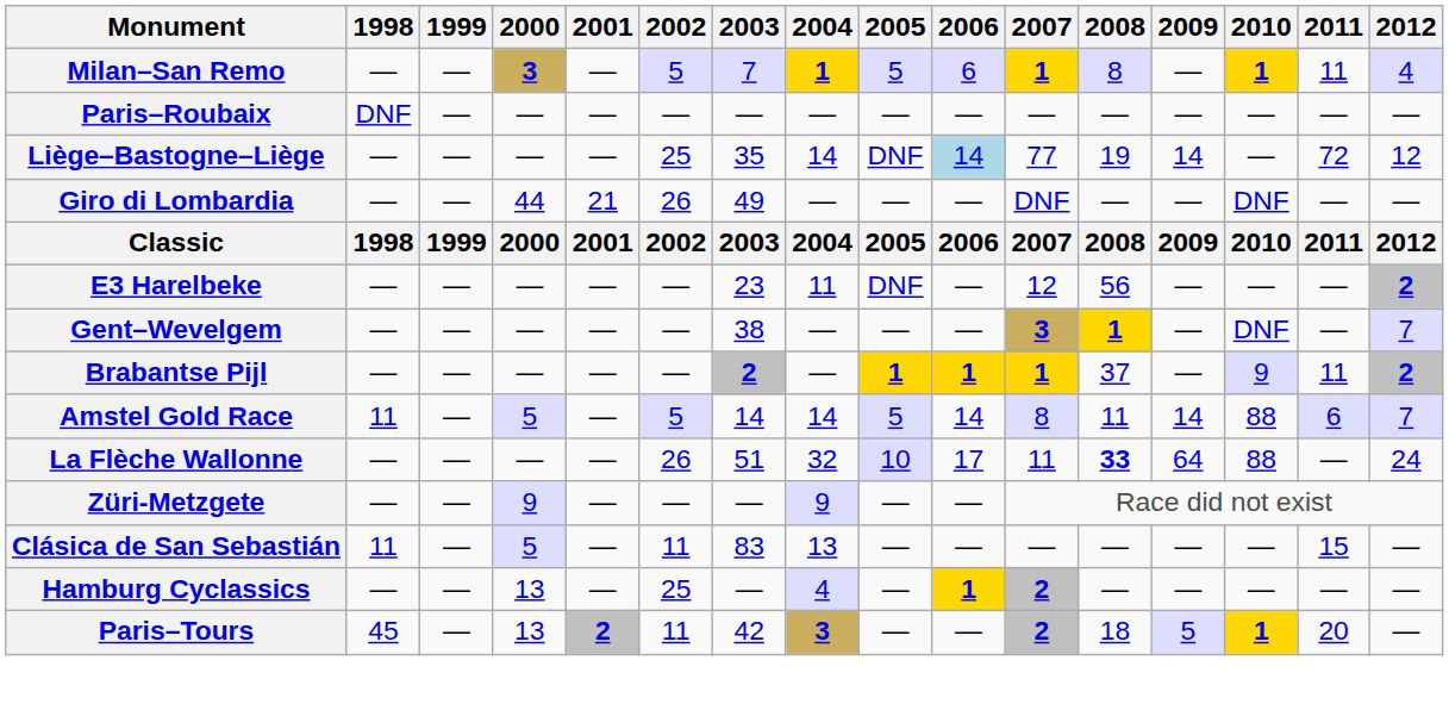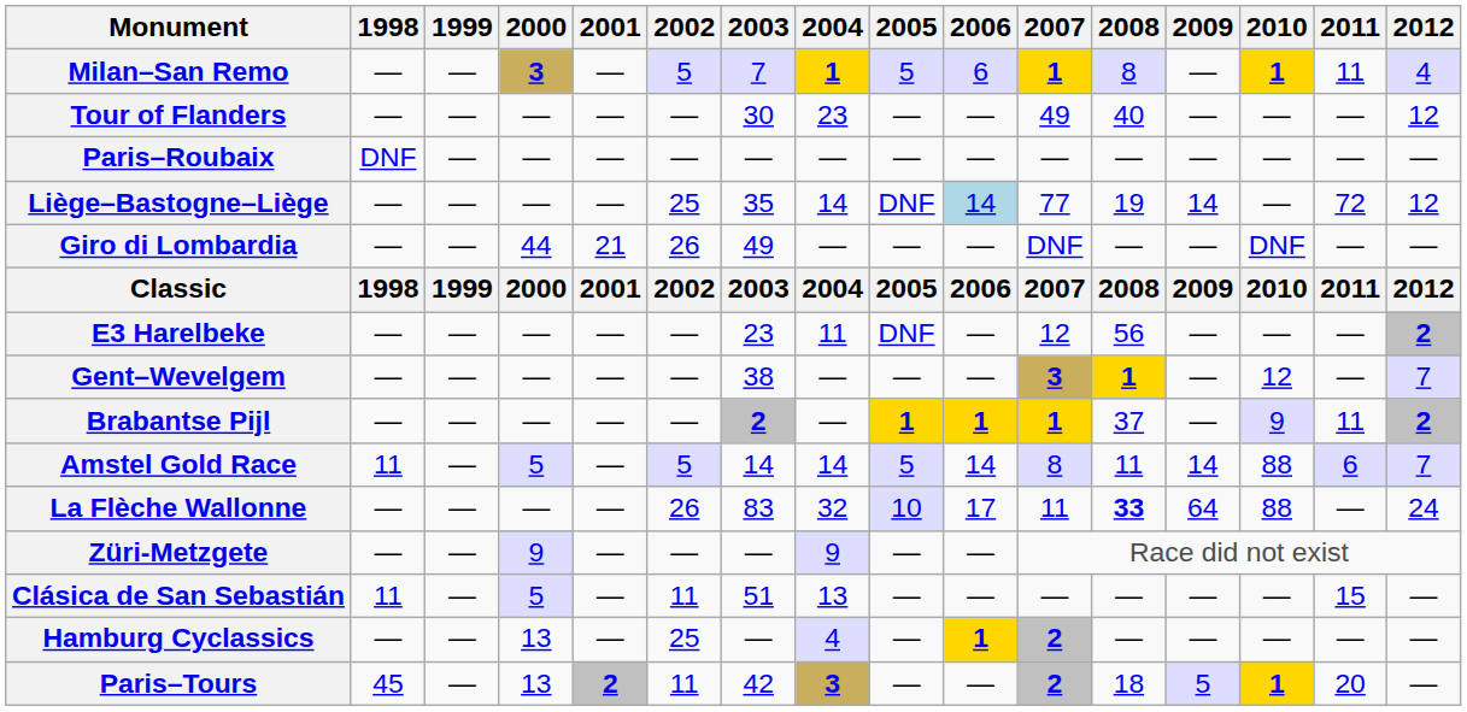+ row: Tour of Flanders | — | — | — | — | — | 30 | 23 | — | — | 49 | 40 | — | — | — | 12
Gent–Wevelgem | 2010: DNF -> 12
La Flèche Wallonne | 2003: 51 -> 83
Clásica de San Sebastián | 2003: 83 -> 51
